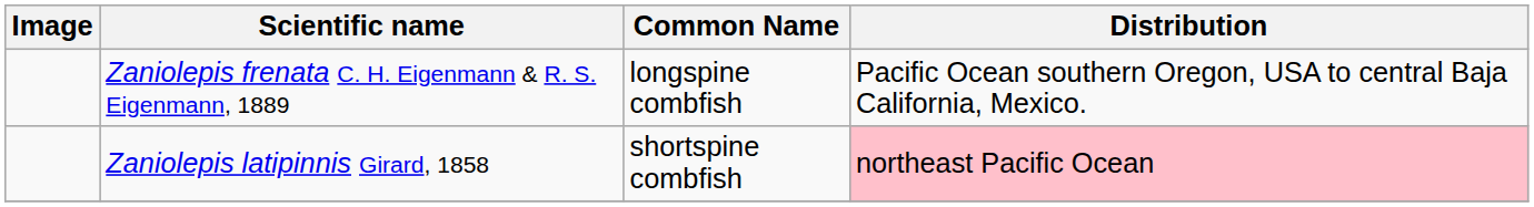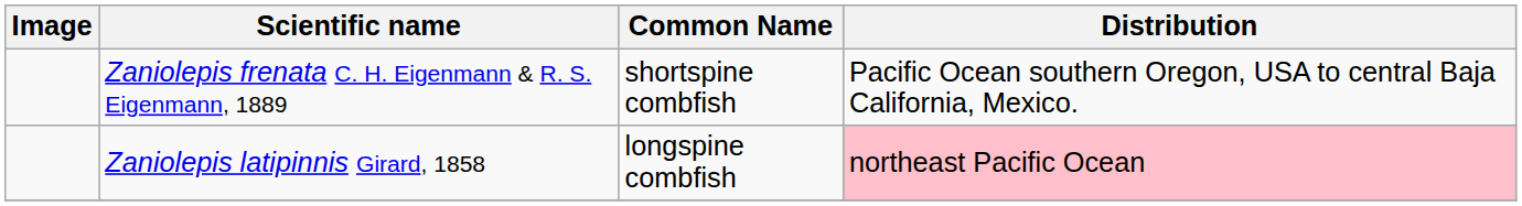Zaniolepis frenata C. H. Eigenmann & R. S. Eigenmann, 1889 | Common Name: longspine combfish -> shortspine combfish
Zaniolepis latipinnis Girard, 1858 | Common Name: shortspine combfish -> longspine combfish
